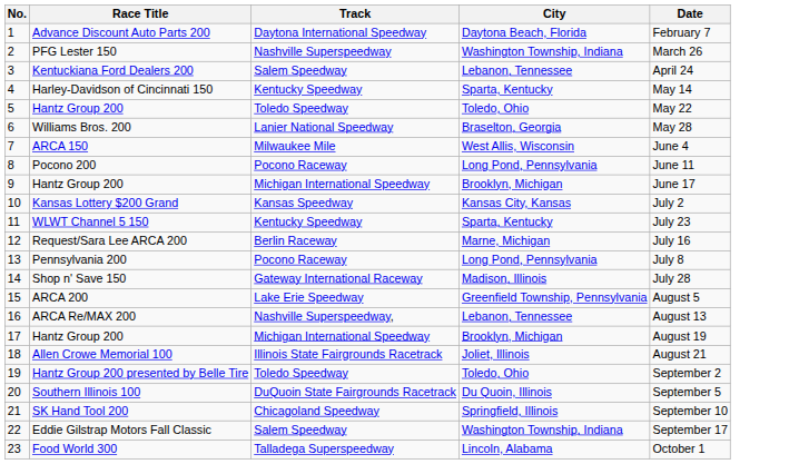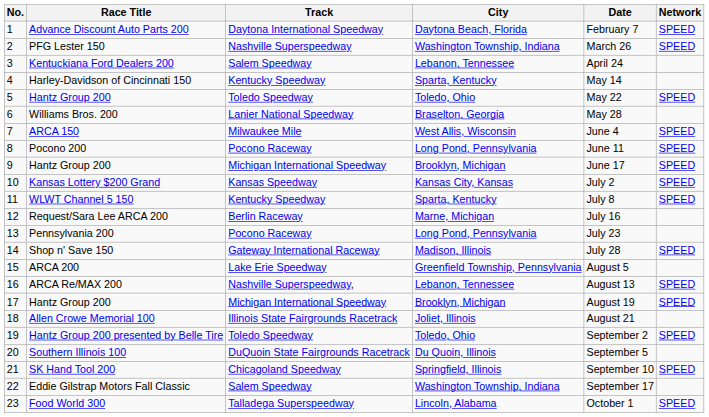+ column: Network | SPEED | SPEED | SPEED | SPEED | SPEED | SPEED | SPEED | SPEED | SPEED | SPEED | SPEED | SPEED | SPEED | SPEED
WLWT Channel 5 150 | Date: July 23 -> July 8
Pennsylvania 200 | Date: July 8 -> July 23
